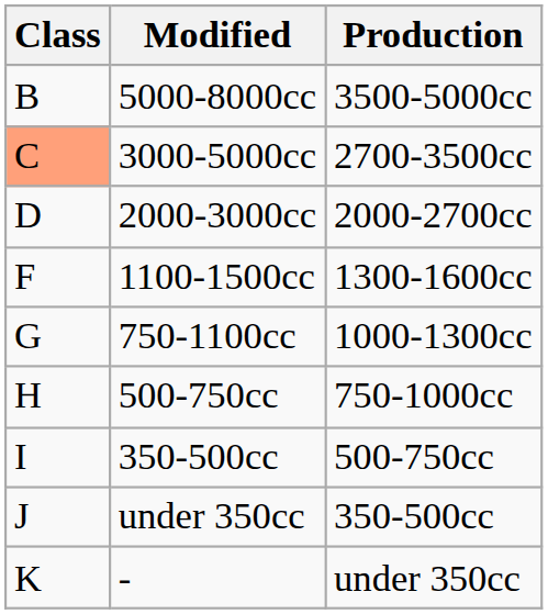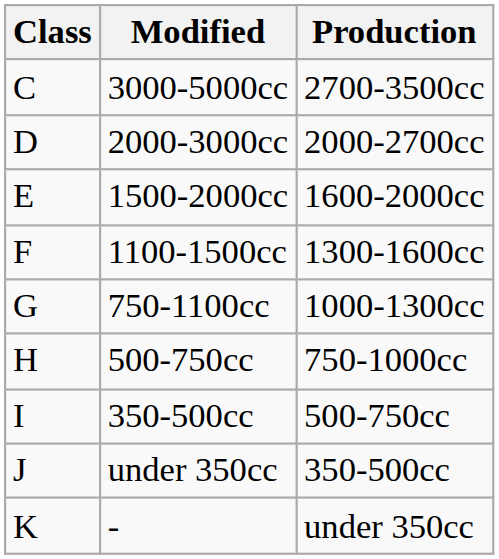- row: B | 5000-8000cc | 3500-5000cc
3000-5000cc | Class: lightsalmon background -> no background
+ row: E | 1500-2000cc | 1600-2000cc
